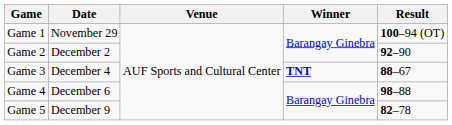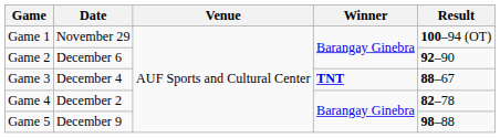Game 2 | Date: December 2 -> December 6
Game 4 | Date: December 6 -> December 2
Game 4 | Result: 98–88 -> 82–78
Game 5 | Result: 82–78 -> 98–88
